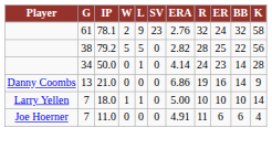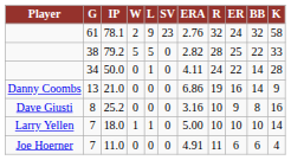79.2 | K: 56 -> 33
50.0 | ERA: 4.14 -> 4.11
50.0 | ER: 23 -> 22
+ row: Dave Giusti | 8 | 25.2 | 0 | 0 | 0 | 3.16 | 10 | 9 | 8 | 16
